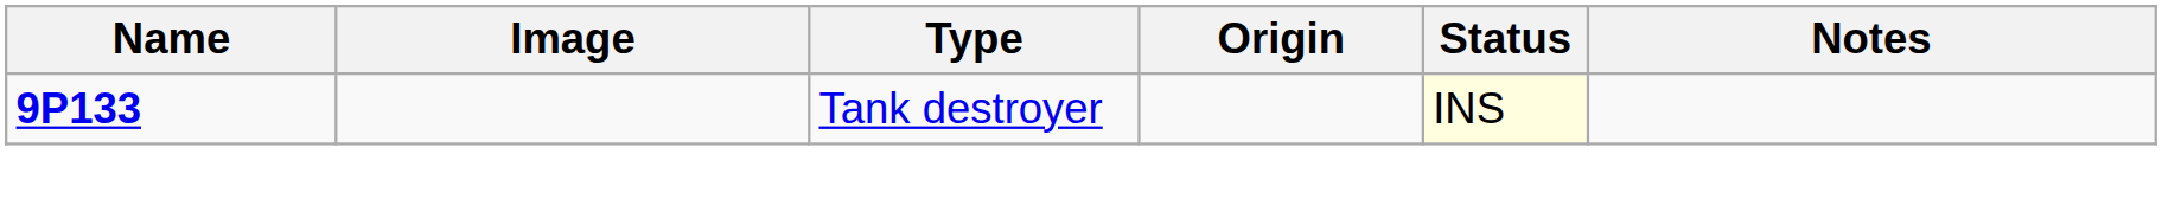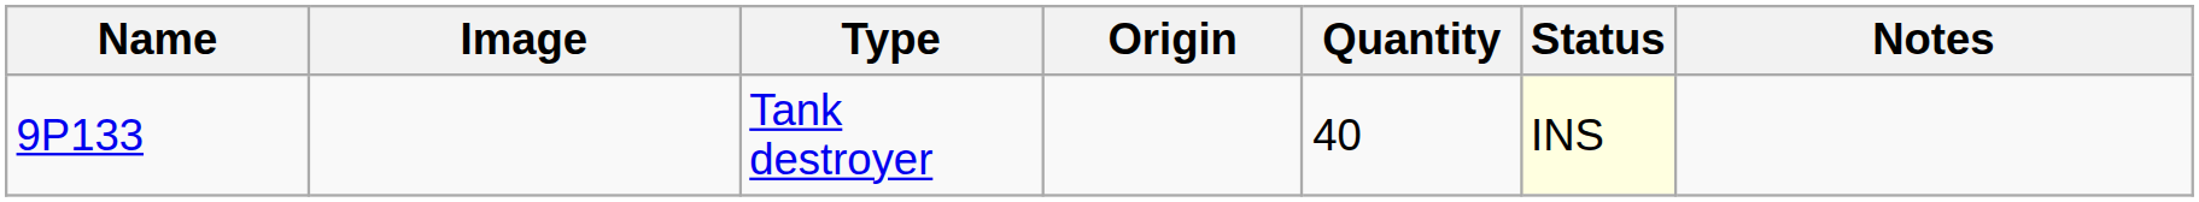+ column: Quantity | 40
Tank destroyer | Name: bold -> normal
